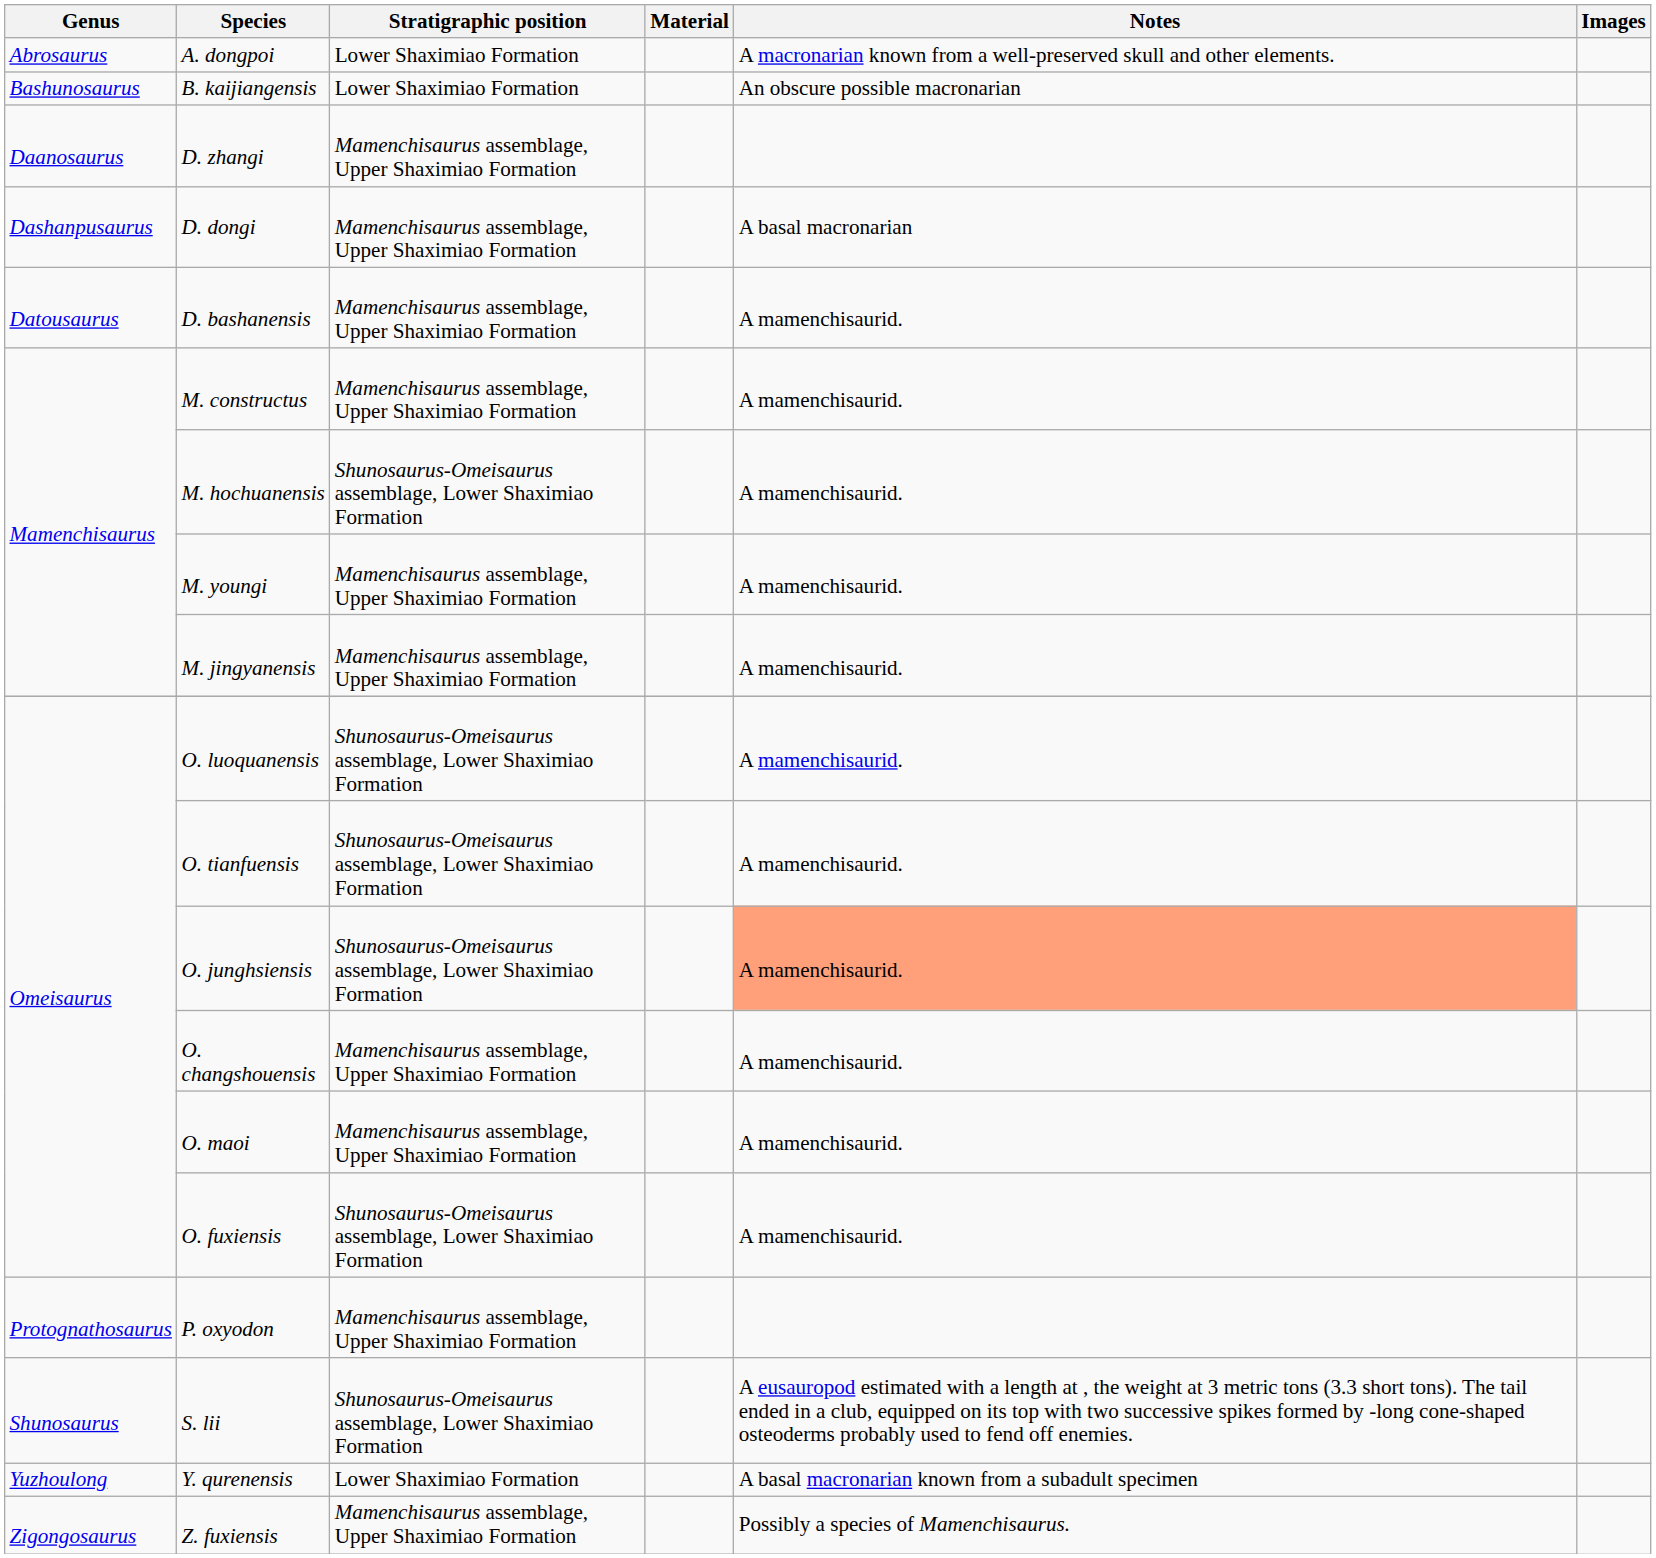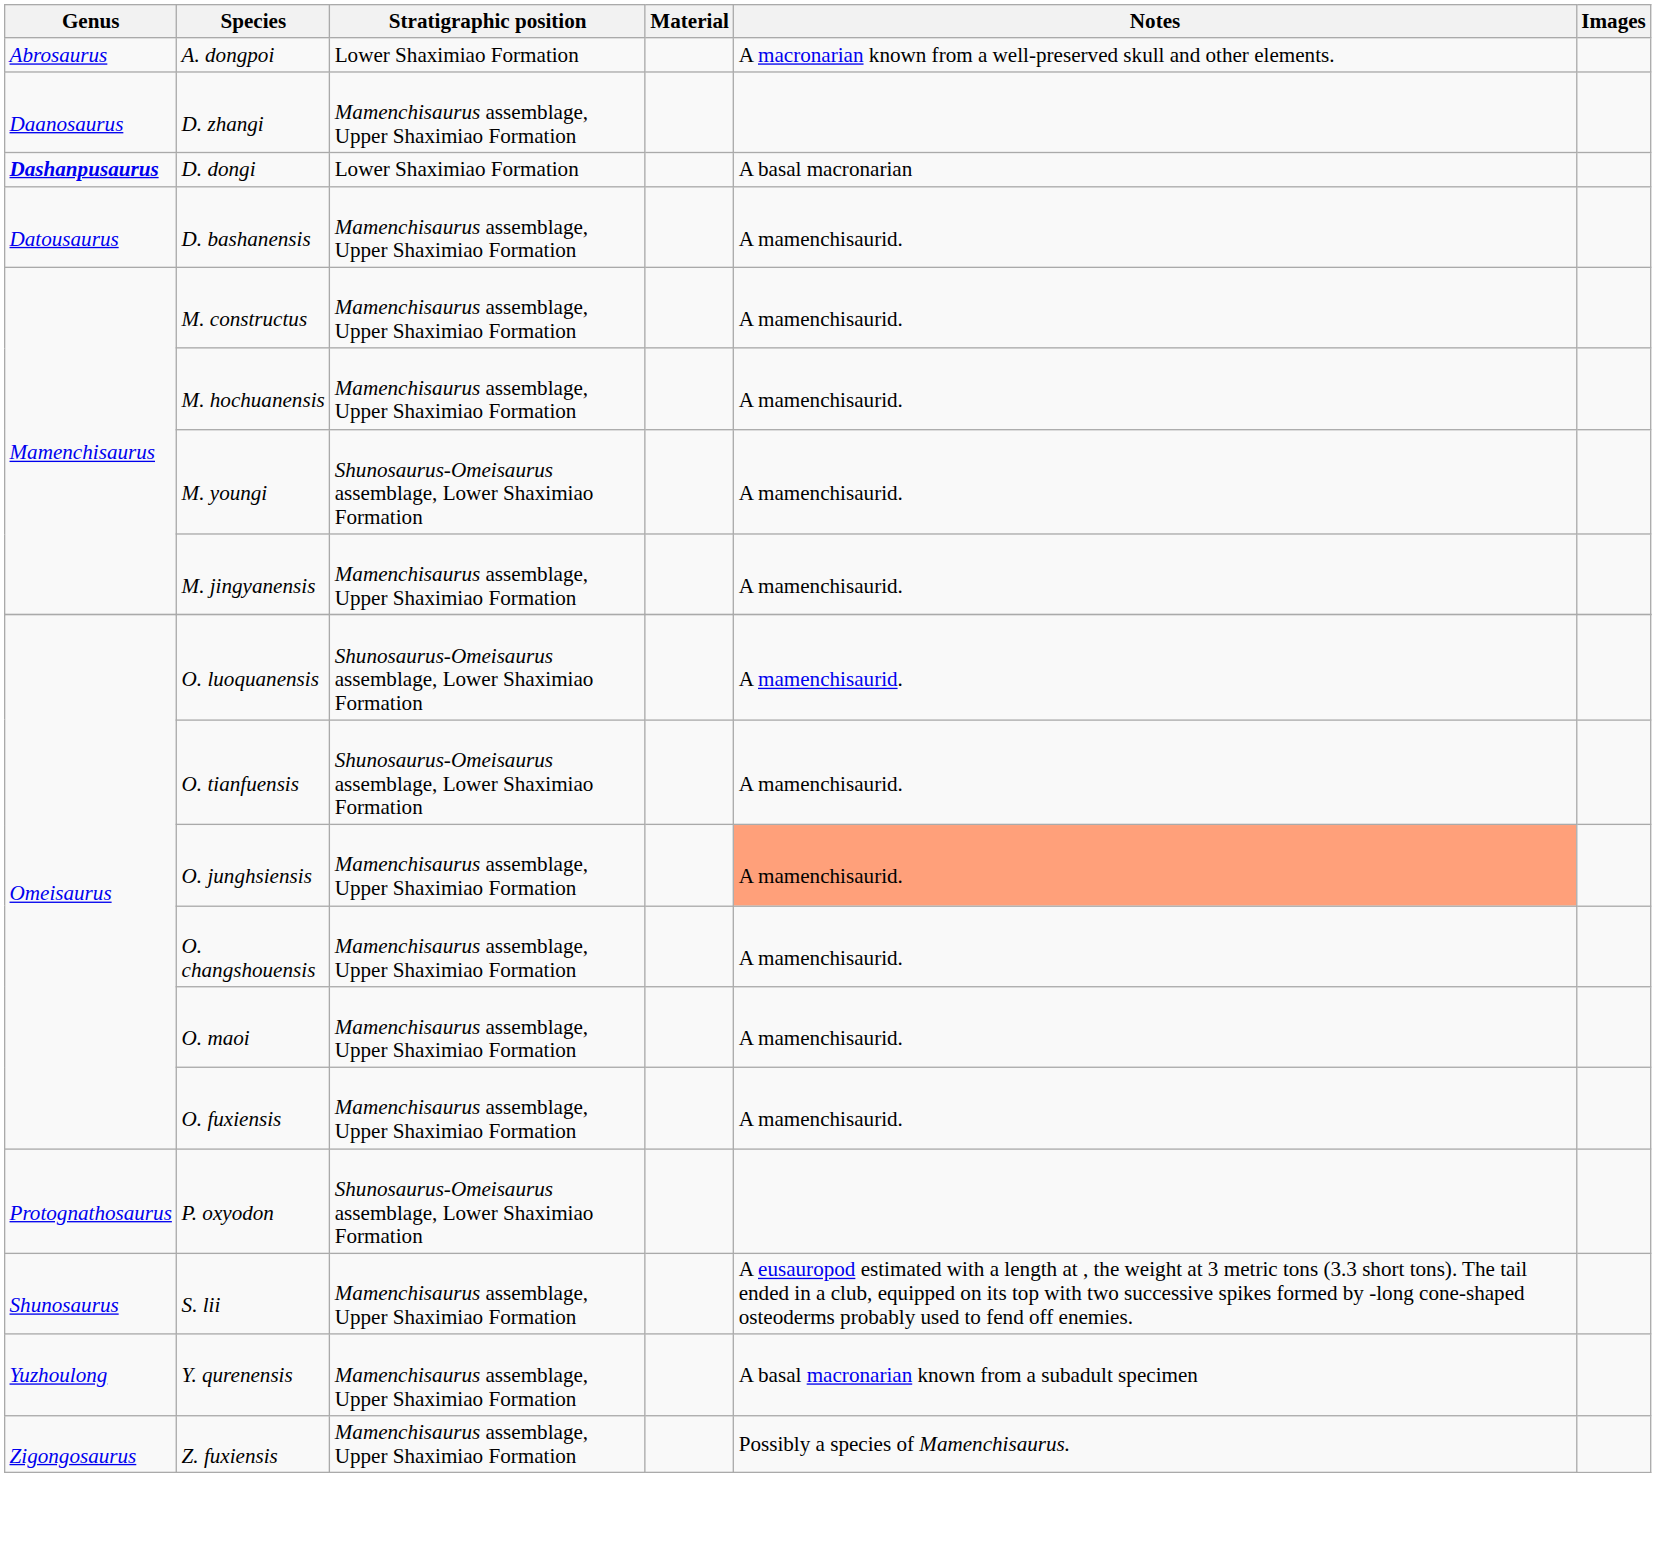- row: Bashunosaurus | B. kaijiangensis | Lower Shaximiao Formation | An obscure possible macronarian
D. dongi | Genus: normal -> bold
D. dongi | Stratigraphic position: Mamenchisaurus assemblage, Upper Shaximiao Formation -> Lower Shaximiao Formation
M. hochuanensis | Stratigraphic position: Shunosaurus-Omeisaurus assemblage, Lower Shaximiao Formation -> Mamenchisaurus assemblage, Upper Shaximiao Formation
M. youngi | Stratigraphic position: Mamenchisaurus assemblage, Upper Shaximiao Formation -> Shunosaurus-Omeisaurus assemblage, Lower Shaximiao Formation
O. junghsiensis | Stratigraphic position: Shunosaurus-Omeisaurus assemblage, Lower Shaximiao Formation -> Mamenchisaurus assemblage, Upper Shaximiao Formation
O. fuxiensis | Stratigraphic position: Shunosaurus-Omeisaurus assemblage, Lower Shaximiao Formation -> Mamenchisaurus assemblage, Upper Shaximiao Formation
P. oxyodon | Stratigraphic position: Mamenchisaurus assemblage, Upper Shaximiao Formation -> Shunosaurus-Omeisaurus assemblage, Lower Shaximiao Formation
S. lii | Stratigraphic position: Shunosaurus-Omeisaurus assemblage, Lower Shaximiao Formation -> Mamenchisaurus assemblage, Upper Shaximiao Formation
Y. qurenensis | Stratigraphic position: Lower Shaximiao Formation -> Mamenchisaurus assemblage, Upper Shaximiao Formation
